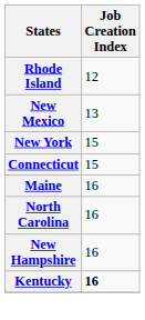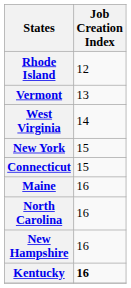- row: New Mexico | 13
+ row: Vermont | 13
+ row: West Virginia | 14
